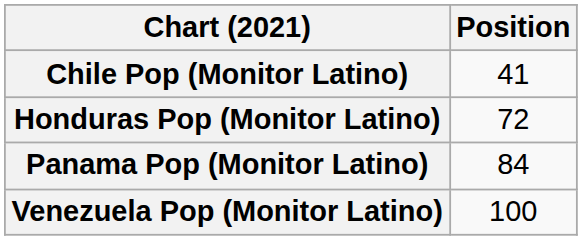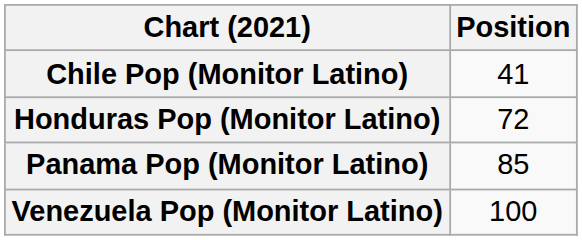Panama Pop (Monitor Latino) | Position: 84 -> 85
